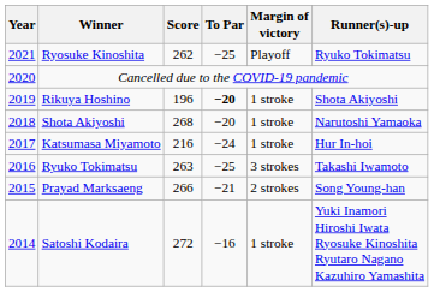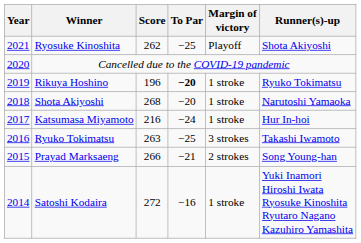Ryosuke Kinoshita | Runner(s)-up: Ryuko Tokimatsu -> Shota Akiyoshi
Rikuya Hoshino | Runner(s)-up: Shota Akiyoshi -> Ryuko Tokimatsu
